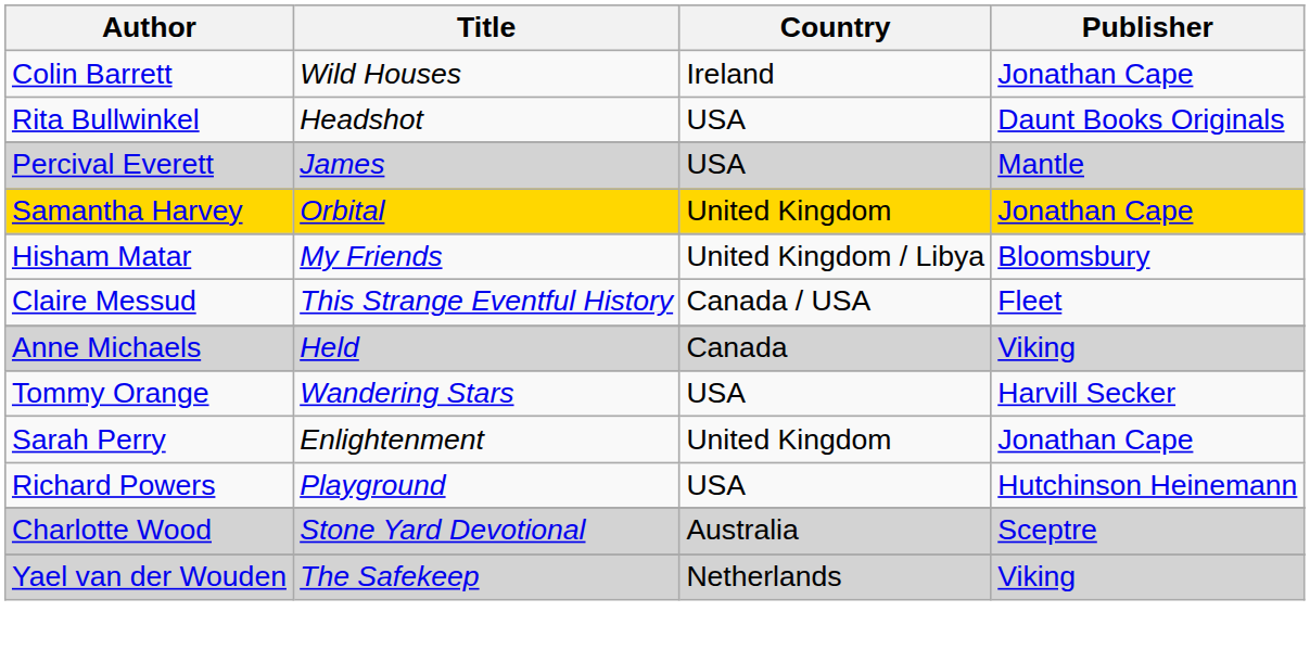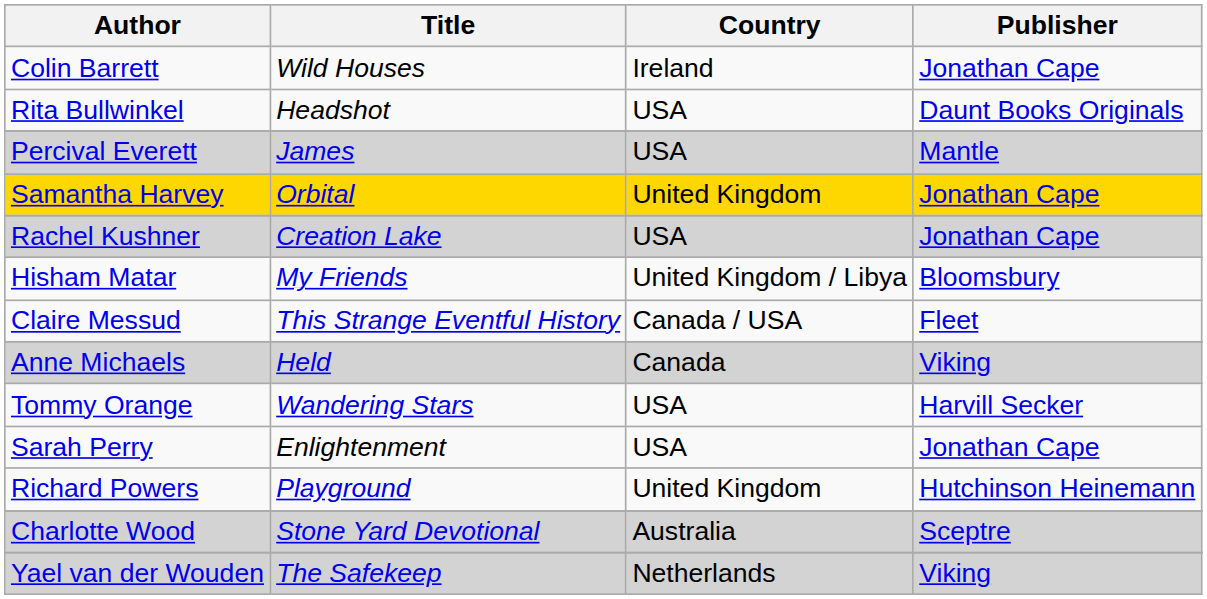+ row: Rachel Kushner | Creation Lake | USA | Jonathan Cape
Sarah Perry | Country: United Kingdom -> USA
Richard Powers | Country: USA -> United Kingdom
